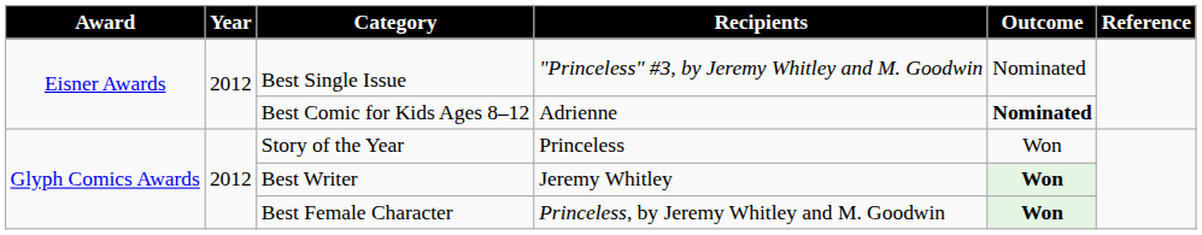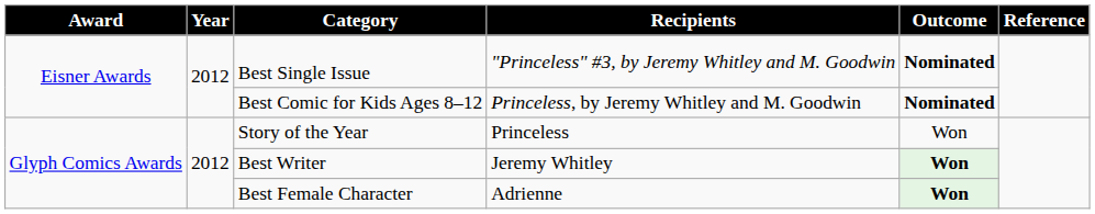Best Single Issue | Outcome: normal -> bold
Best Comic for Kids Ages 8–12 | Recipients: Adrienne -> Princeless, by Jeremy Whitley and M. Goodwin
Best Female Character | Recipients: Princeless, by Jeremy Whitley and M. Goodwin -> Adrienne
